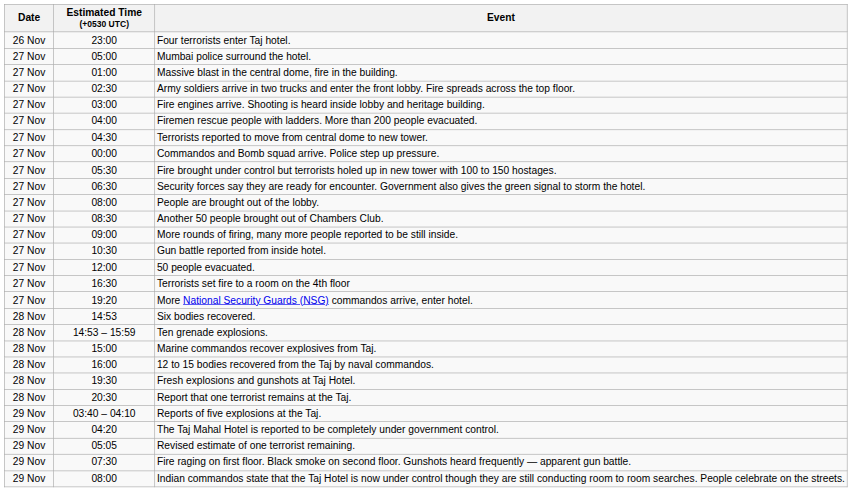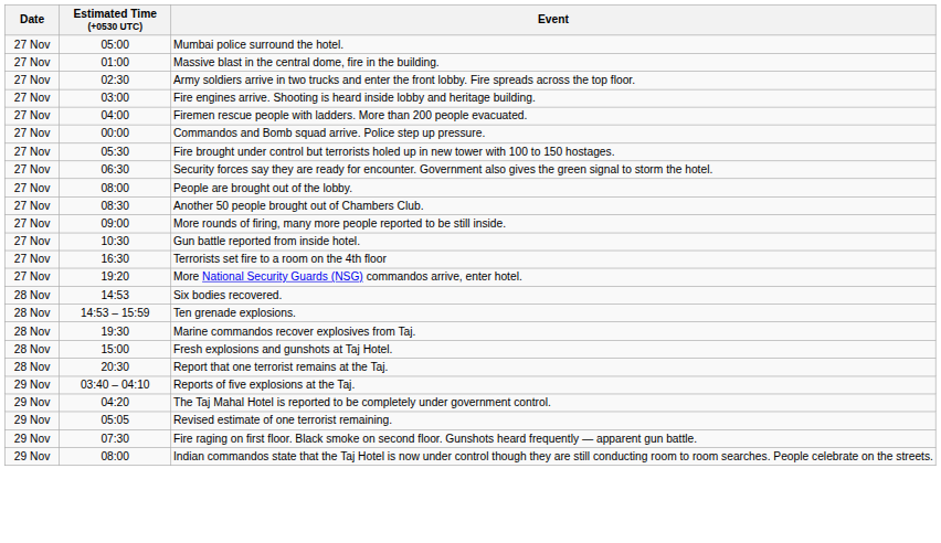- row: 26 Nov | 23:00 | Four terrorists enter Taj hotel.
- row: 27 Nov | 04:30 | Terrorists reported to move from central dome to new tower.
- row: 27 Nov | 12:00 | 50 people evacuated.
Marine commandos recover explosives from Taj. | Estimated Time (+0530 UTC): 15:00 -> 19:30
- row: 28 Nov | 16:00 | 12 to 15 bodies recovered from the Taj by naval commandos.
Fresh explosions and gunshots at Taj Hotel. | Estimated Time (+0530 UTC): 19:30 -> 15:00
